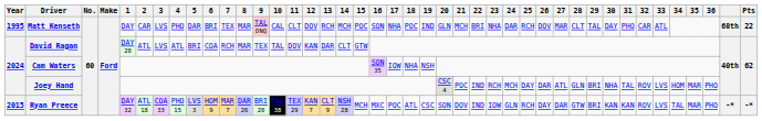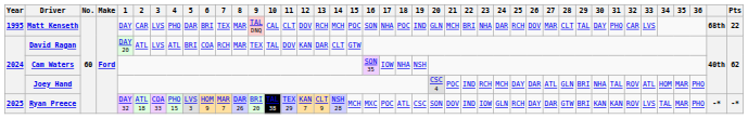Matt Kenseth | 33: ATL -> LVS
Joey Hand | 33: LVS -> ATL
Ryan Preece | Year: 2015 -> 2025
